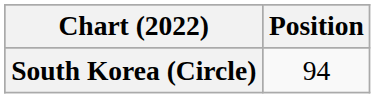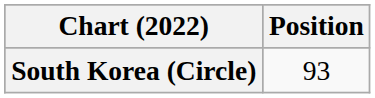South Korea (Circle) | Position: 94 -> 93
